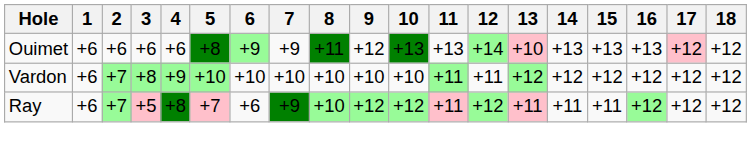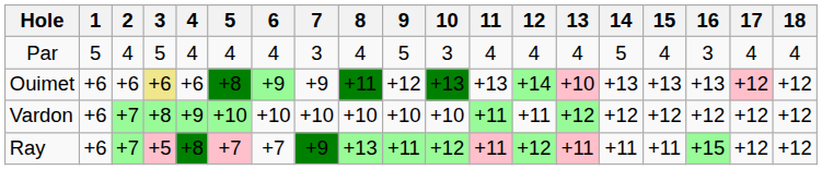+ row: Par | 5 | 4 | 5 | 4 | 4 | 4 | 3 | 4 | 5 | 3 | 4 | 4 | 4 | 5 | 4 | 3 | 4 | 4
Ouimet | 3: no background -> khaki background
Ray | 6: +6 -> +7
Ray | 8: +10 -> +13
Ray | 9: +12 -> +11
Ray | 16: +12 -> +15
